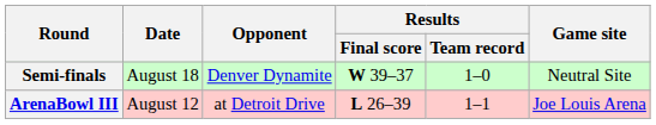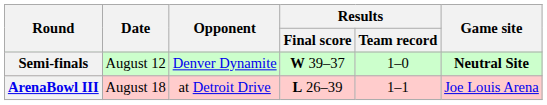Semi-finals | Date: August 18 -> August 12
Semi-finals | Game site: normal -> bold
ArenaBowl III | Date: August 12 -> August 18
